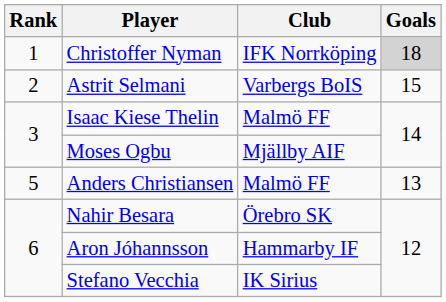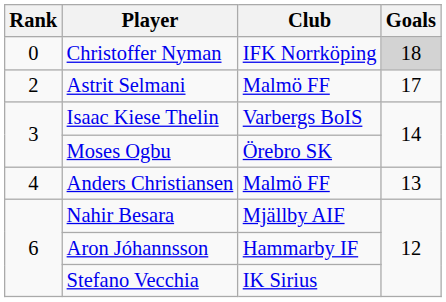Christoffer Nyman | Rank: 1 -> 0
Astrit Selmani | Club: Varbergs BoIS -> Malmö FF
Astrit Selmani | Goals: 15 -> 17
Isaac Kiese Thelin | Club: Malmö FF -> Varbergs BoIS
Moses Ogbu | Club: Mjällby AIF -> Örebro SK
Anders Christiansen | Rank: 5 -> 4
Nahir Besara | Club: Örebro SK -> Mjällby AIF
